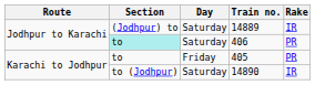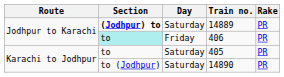14889 | Section: normal -> bold
14889 | Rake: IR -> PR
406 | Day: Saturday -> Friday
405 | Day: Friday -> Saturday
14890 | Rake: IR -> PR
